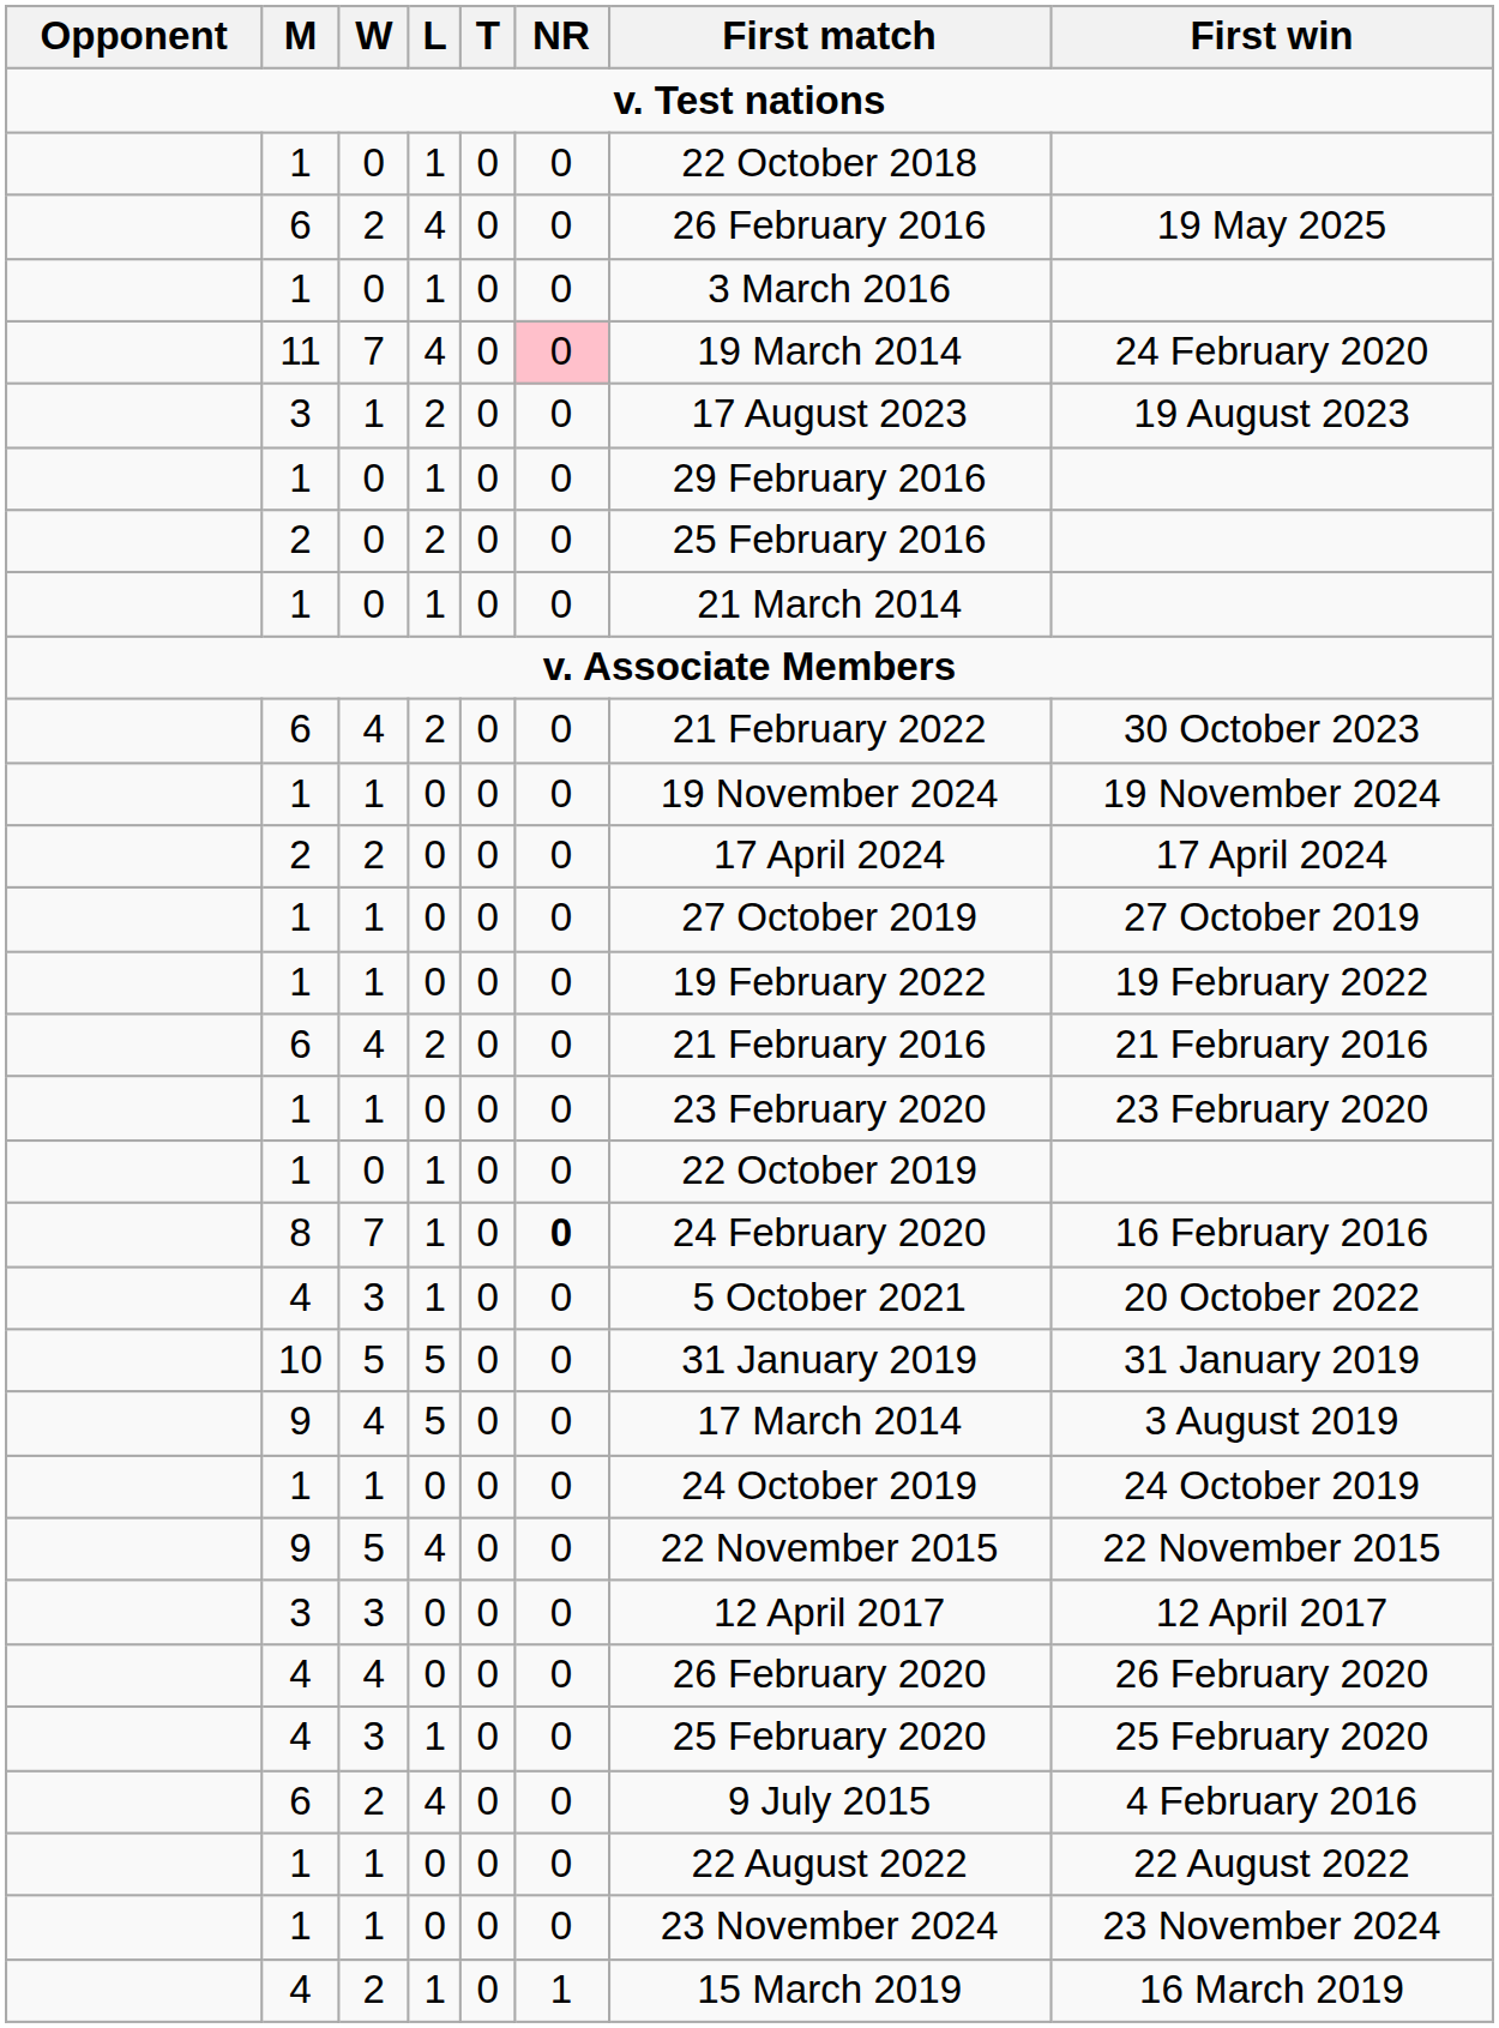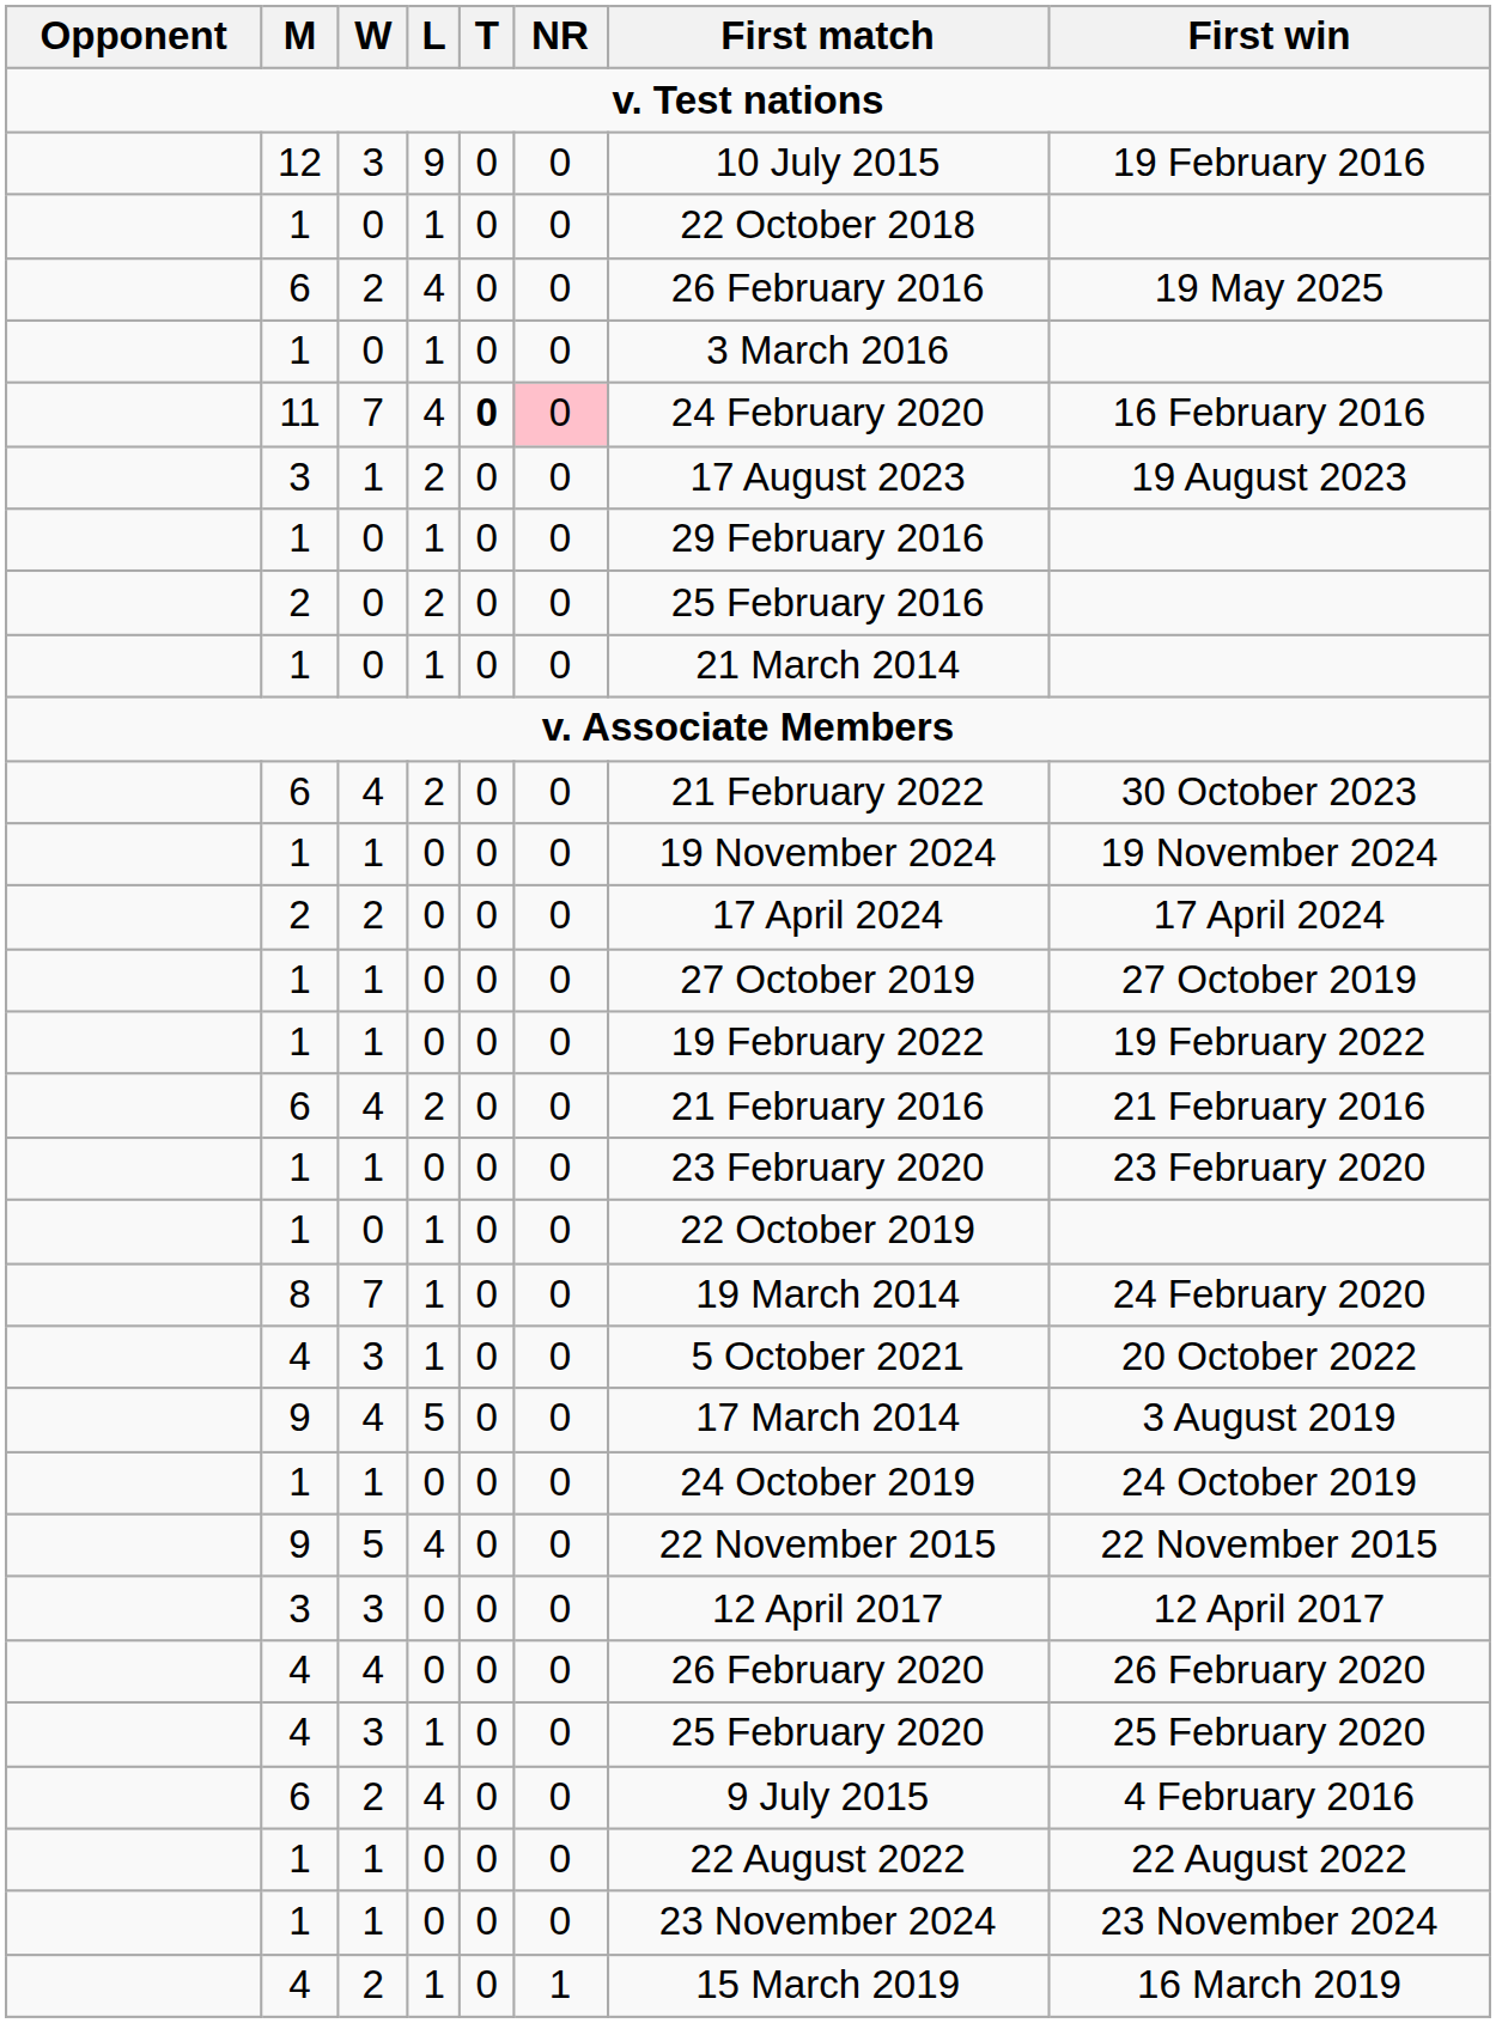+ row: 12 | 3 | 9 | 0 | 0 | 10 July 2015 | 19 February 2016
11 | T: normal -> bold
11 | First match: 19 March 2014 -> 24 February 2020
11 | First win: 24 February 2020 -> 16 February 2016
8 | NR: bold -> normal
8 | First match: 24 February 2020 -> 19 March 2014
8 | First win: 16 February 2016 -> 24 February 2020
- row: 10 | 5 | 5 | 0 | 0 | 31 January 2019 | 31 January 2019
